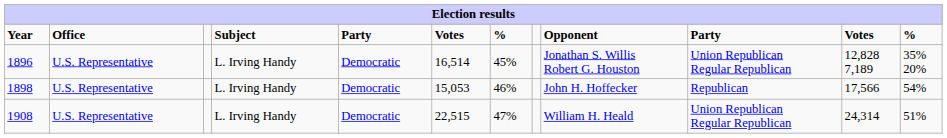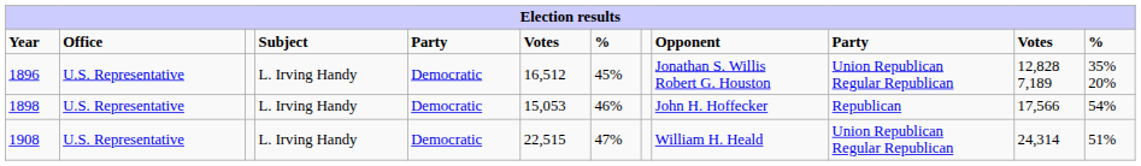1896 | column 6: 16,514 -> 16,512
